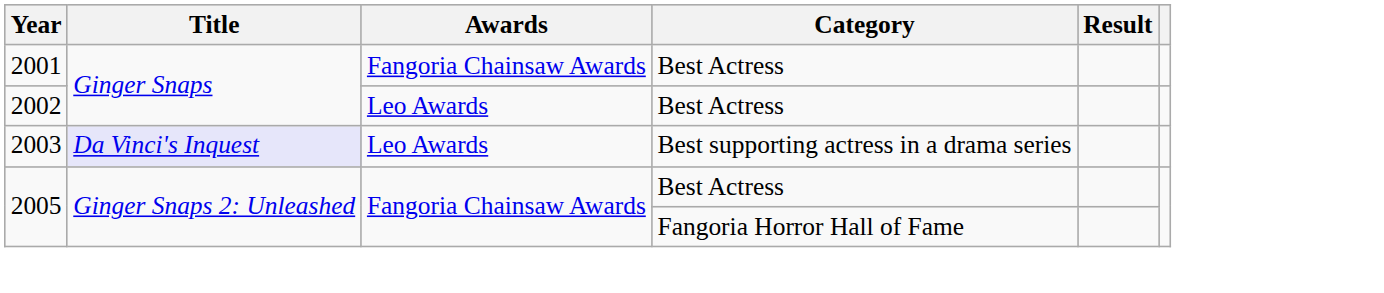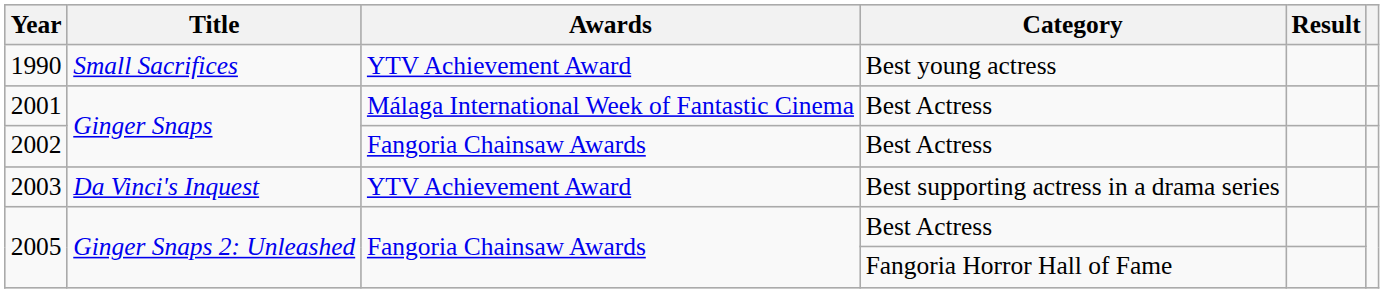+ row: 1990 | Small Sacrifices | YTV Achievement Award | Best young actress
2001 | Awards: Fangoria Chainsaw Awards -> Málaga International Week of Fantastic Cinema
2002 | Awards: Leo Awards -> Fangoria Chainsaw Awards
2003 | Title: lavender background -> no background
2003 | Awards: Leo Awards -> YTV Achievement Award
